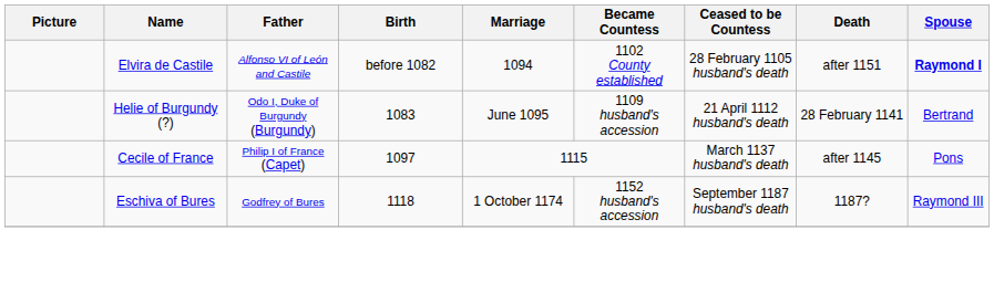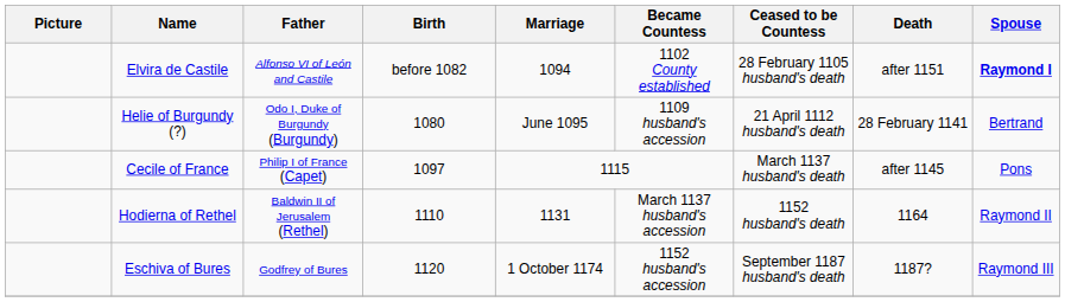Helie of Burgundy (?) | Birth: 1083 -> 1080
+ row: Hodierna of Rethel | Baldwin II of Jerusalem (Rethel) | 1110 | 1131 | March 1137 husband's accession | 1152 husband's death | 1164 | Raymond II
Eschiva of Bures | Birth: 1118 -> 1120
